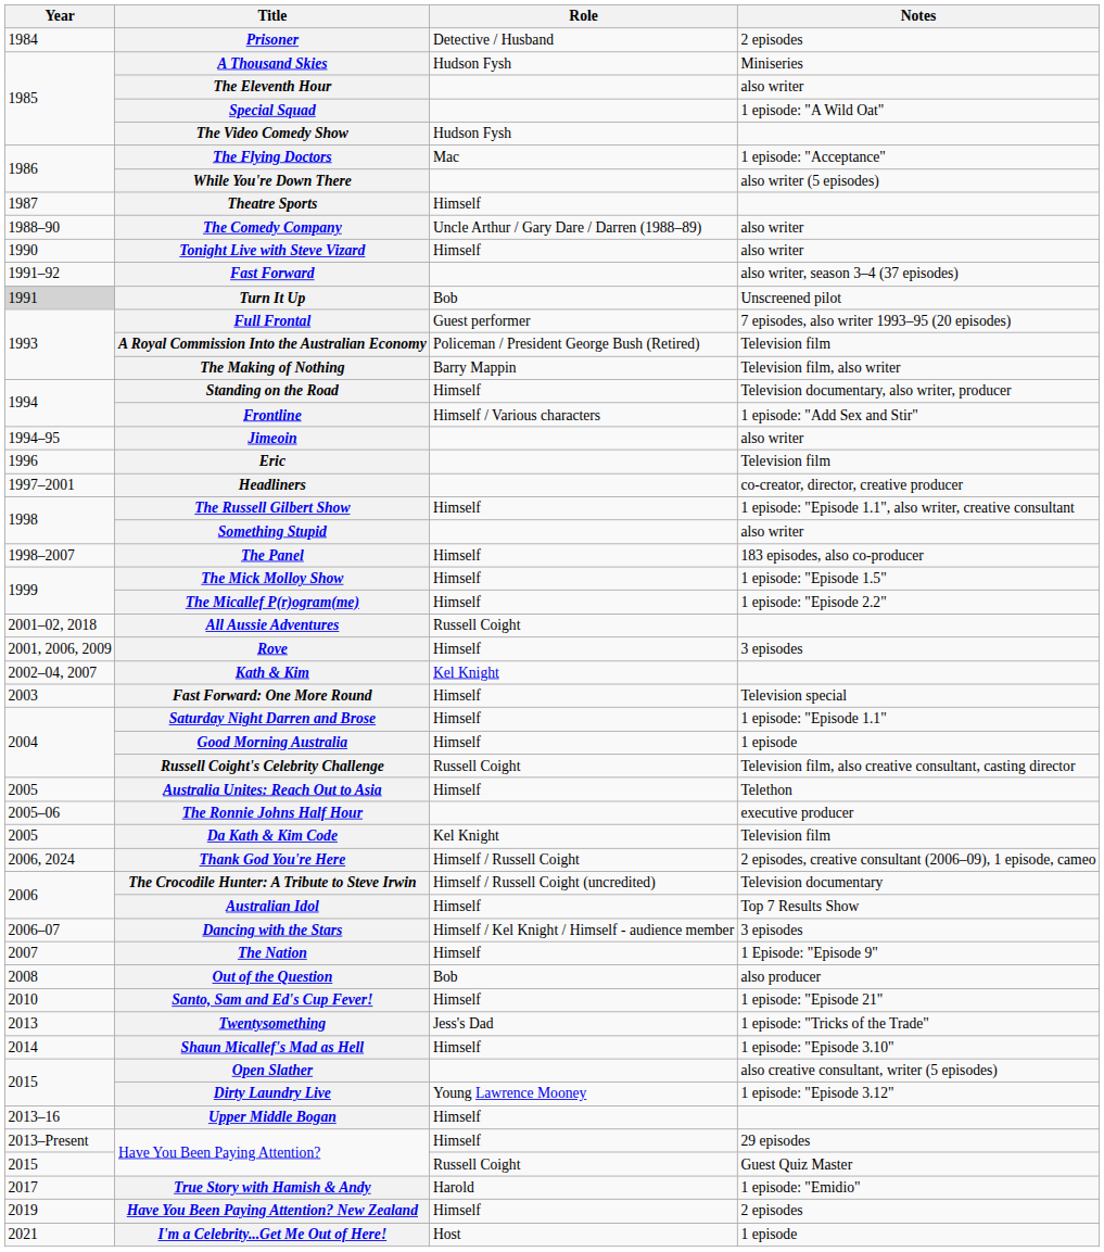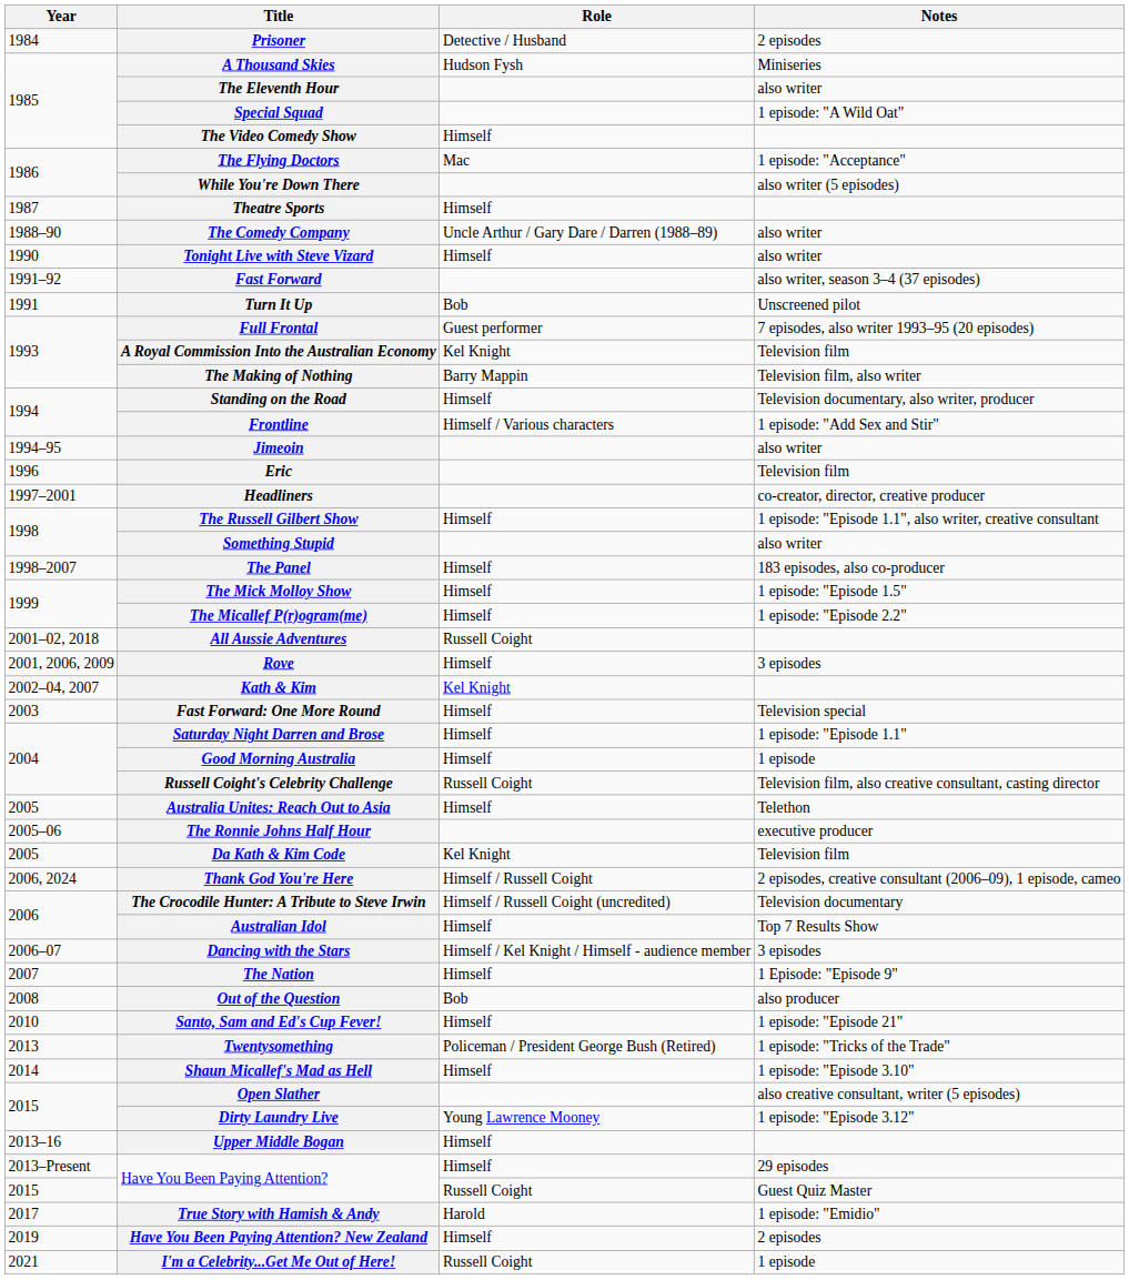The Video Comedy Show | Role: Hudson Fysh -> Himself
Turn It Up | Year: lightgrey background -> no background
A Royal Commission Into the Australian Economy | Role: Policeman / President George Bush (Retired) -> Kel Knight
Twentysomething | Role: Jess's Dad -> Policeman / President George Bush (Retired)
I'm a Celebrity...Get Me Out of Here! | Role: Host -> Russell Coight
